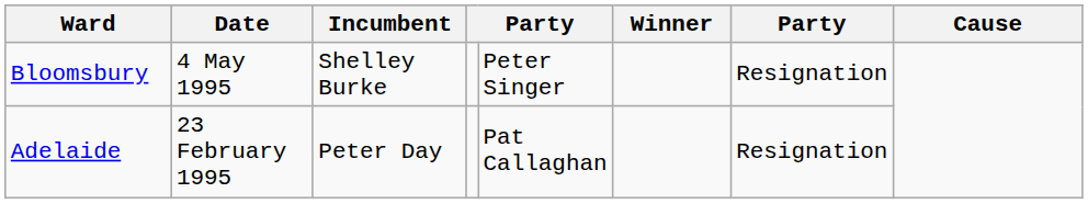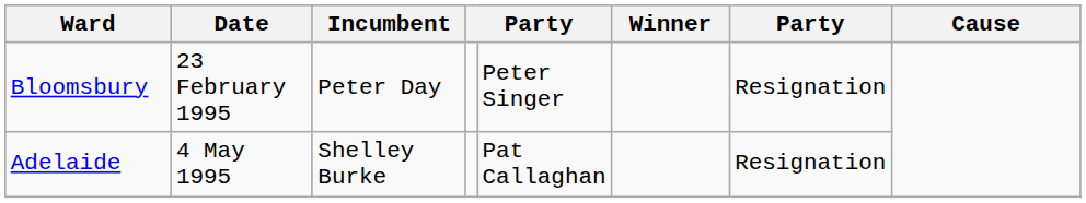Bloomsbury | Date: 4 May 1995 -> 23 February 1995
Bloomsbury | Incumbent: Shelley Burke -> Peter Day
Adelaide | Date: 23 February 1995 -> 4 May 1995
Adelaide | Incumbent: Peter Day -> Shelley Burke
